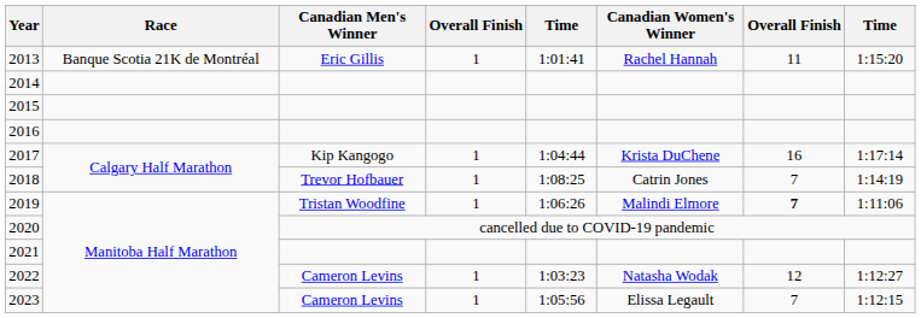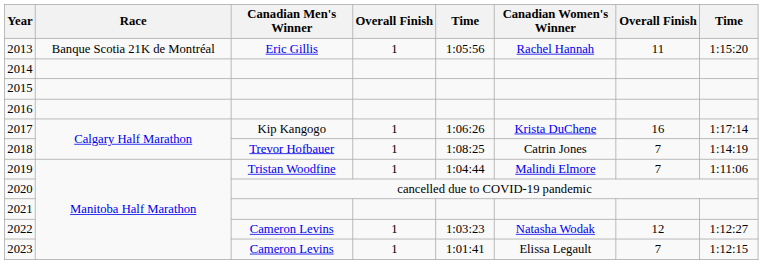2013 | column 5: 1:01:41 -> 1:05:56
2017 | column 5: 1:04:44 -> 1:06:26
2019 | column 5: 1:06:26 -> 1:04:44
2019 | column 7: bold -> normal
2023 | column 5: 1:05:56 -> 1:01:41
